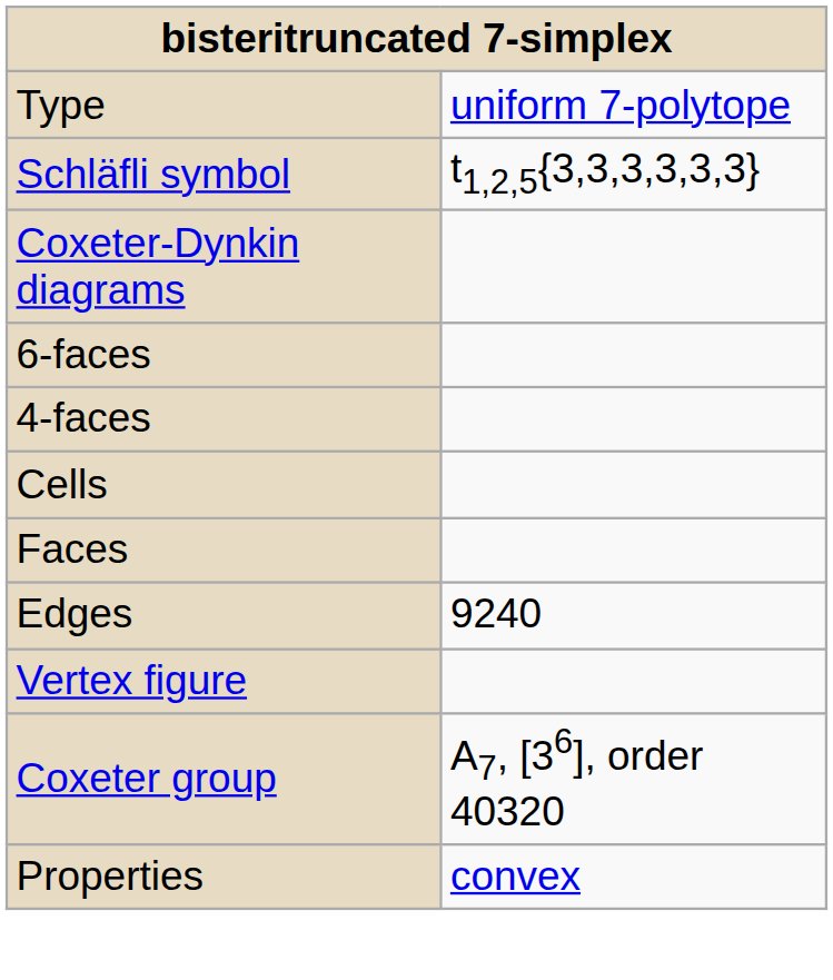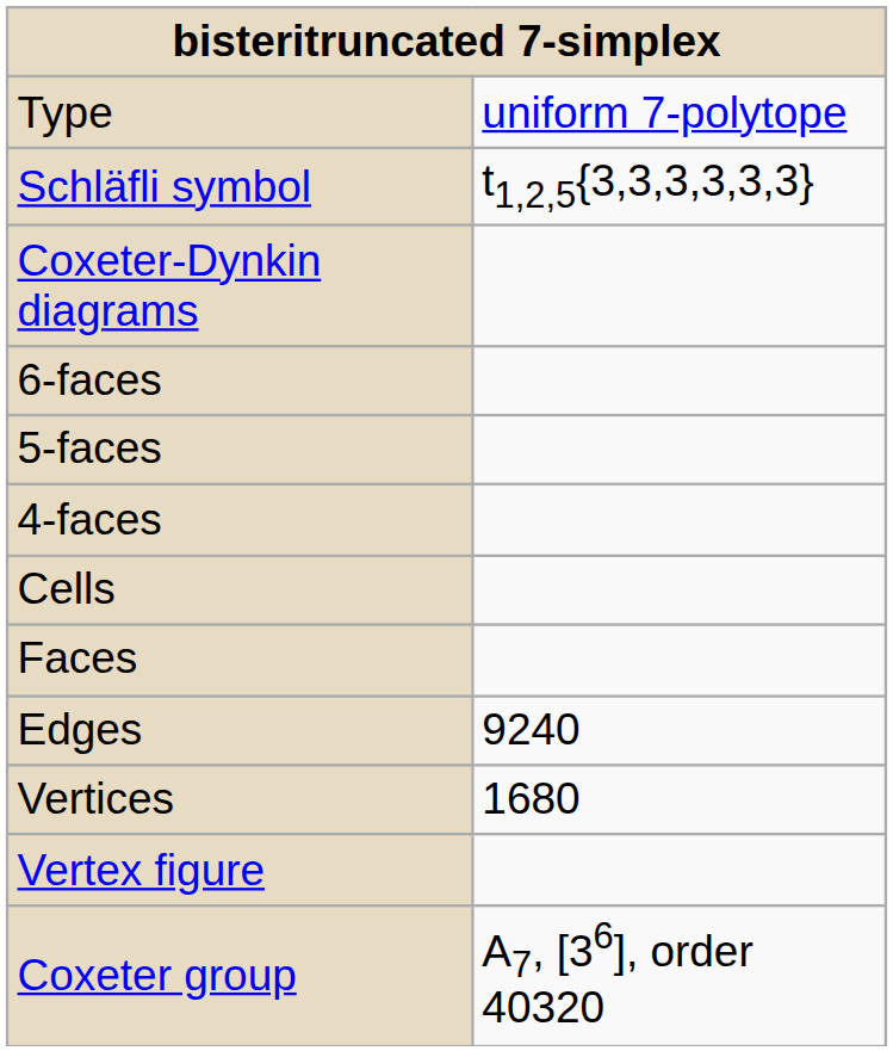+ row: 5-faces
+ row: Vertices | 1680
- row: Properties | convex
